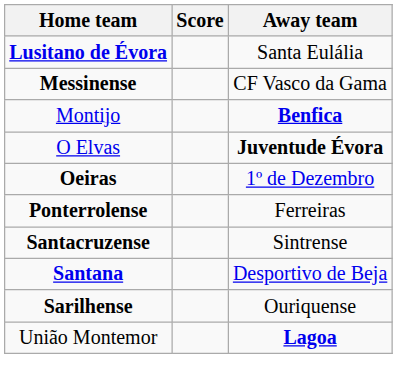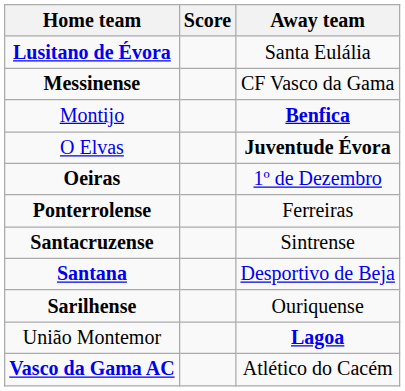+ row: Vasco da Gama AC | Atlético do Cacém
